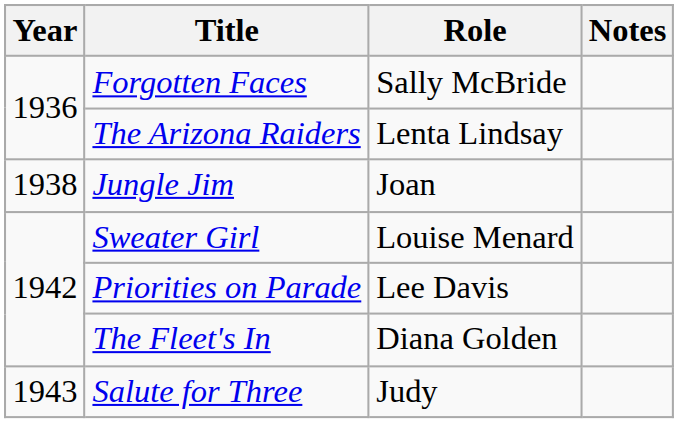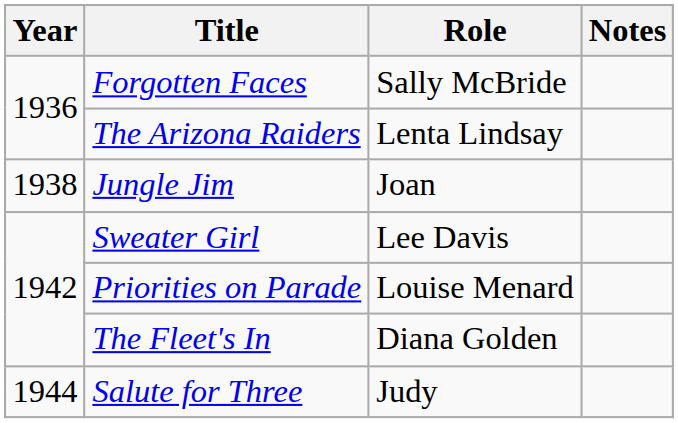Sweater Girl | Role: Louise Menard -> Lee Davis
Priorities on Parade | Role: Lee Davis -> Louise Menard
Salute for Three | Year: 1943 -> 1944
